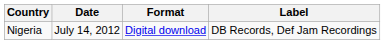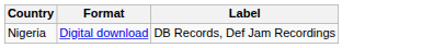- column: Date | July 14, 2012
